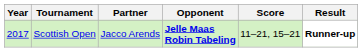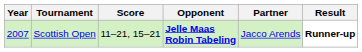columns swapped: Partner <-> Score
Scottish Open | Year: 2017 -> 2007
